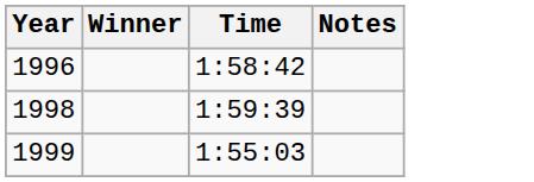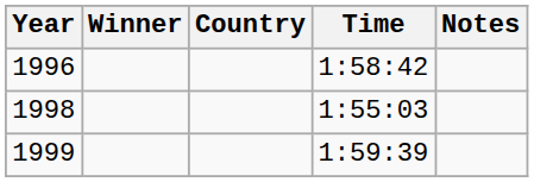+ column: Country
1998 | Time: 1:59:39 -> 1:55:03
1999 | Time: 1:55:03 -> 1:59:39
